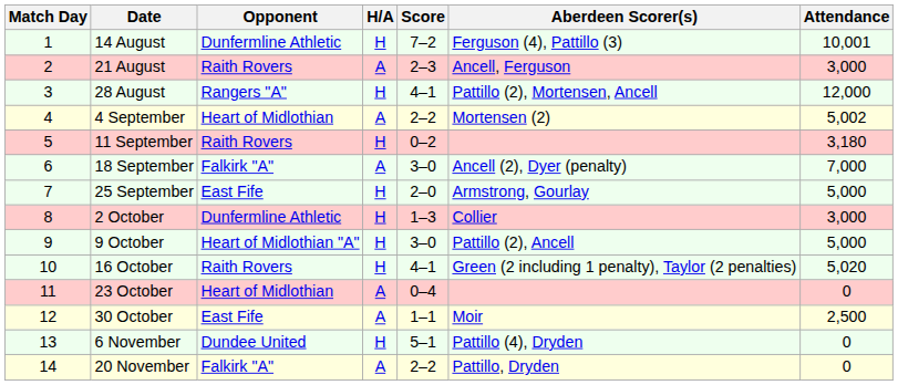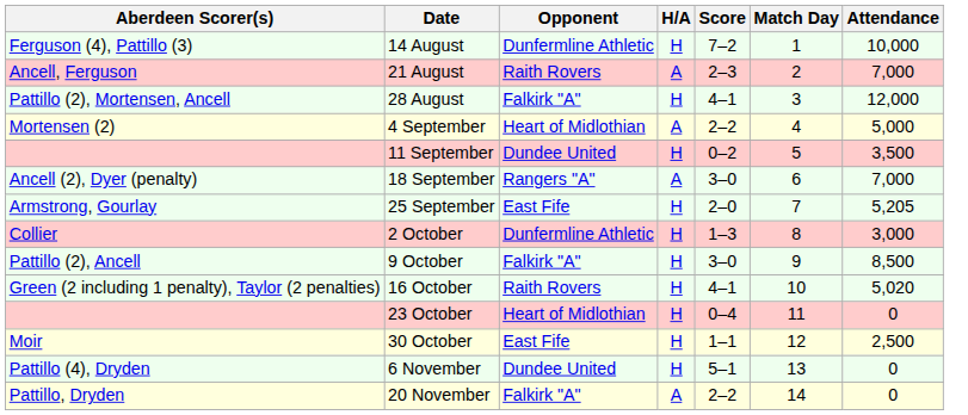columns swapped: Match Day <-> Aberdeen Scorer(s)
14 August | Attendance: 10,001 -> 10,000
21 August | Attendance: 3,000 -> 7,000
28 August | Opponent: Rangers "A" -> Falkirk "A"
4 September | Attendance: 5,002 -> 5,000
11 September | Opponent: Raith Rovers -> Dundee United
11 September | Attendance: 3,180 -> 3,500
18 September | Opponent: Falkirk "A" -> Rangers "A"
25 September | Attendance: 5,000 -> 5,205
9 October | Opponent: Heart of Midlothian "A" -> Falkirk "A"
9 October | Attendance: 5,000 -> 8,500
23 October | H/A: A -> H
30 October | H/A: A -> H
